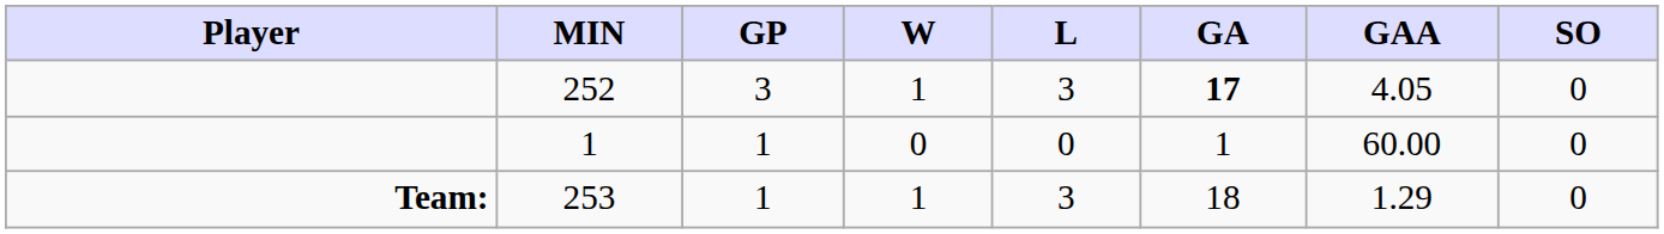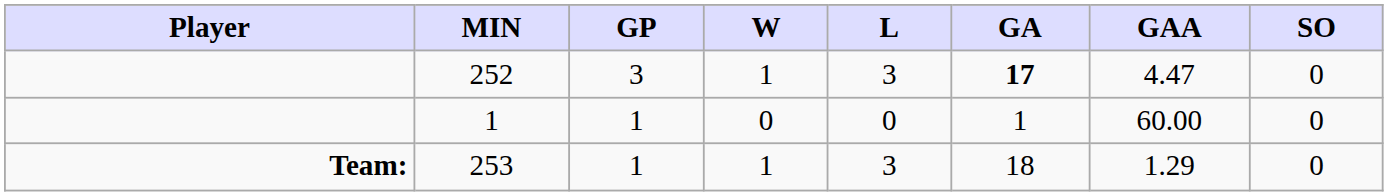252 | GAA: 4.05 -> 4.47
